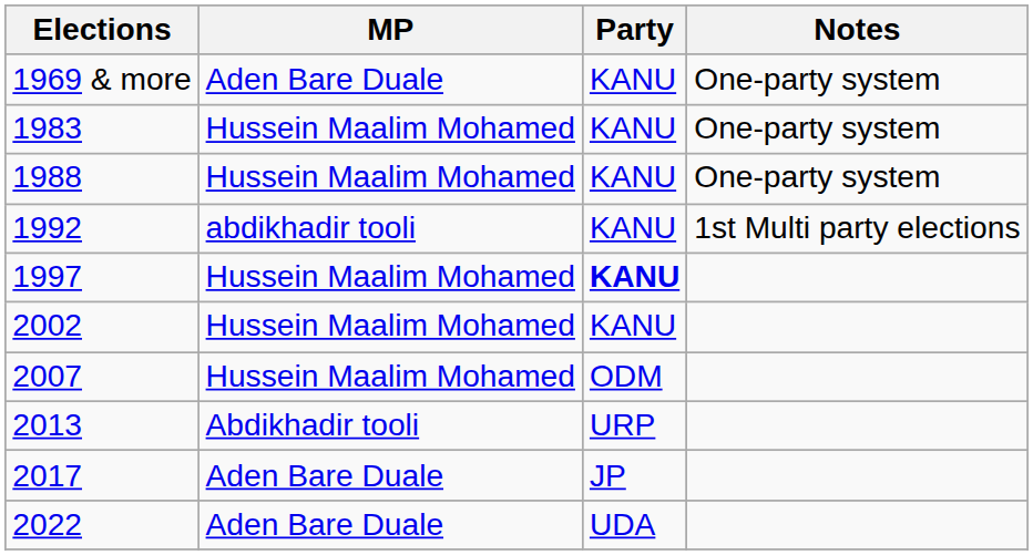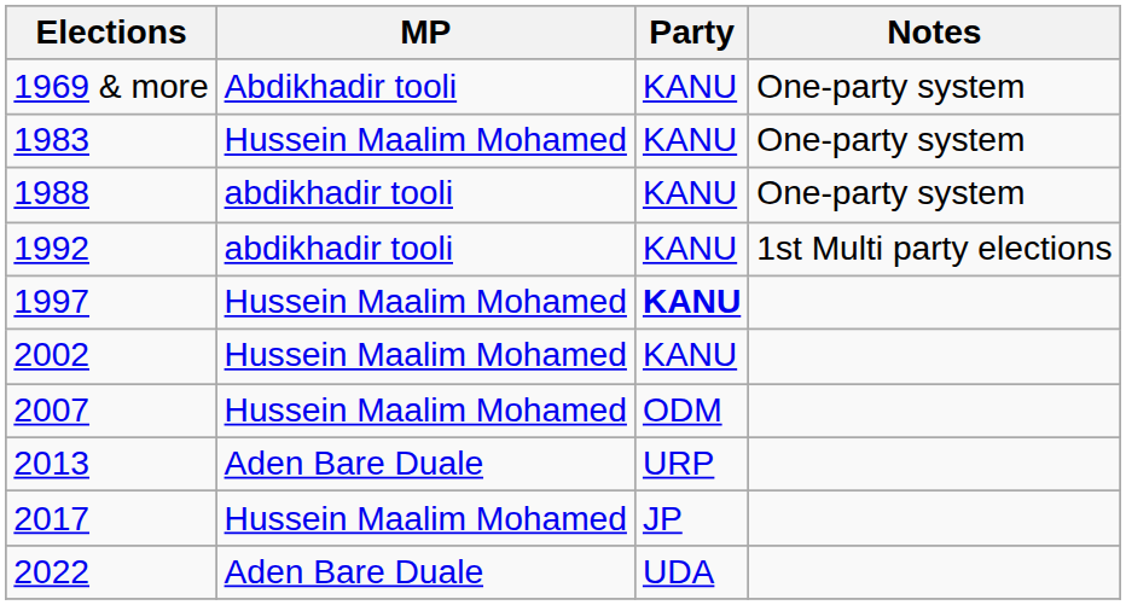1969 & more | MP: Aden Bare Duale -> Abdikhadir tooli
1988 | MP: Hussein Maalim Mohamed -> abdikhadir tooli
2013 | MP: Abdikhadir tooli -> Aden Bare Duale
2017 | MP: Aden Bare Duale -> Hussein Maalim Mohamed
